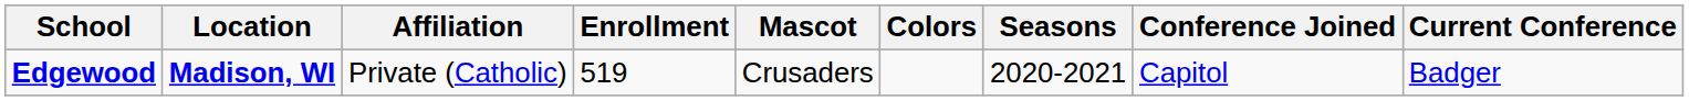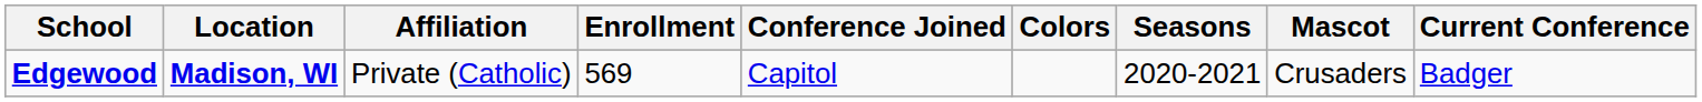columns swapped: Mascot <-> Conference Joined
Edgewood | Enrollment: 519 -> 569
